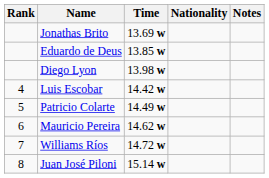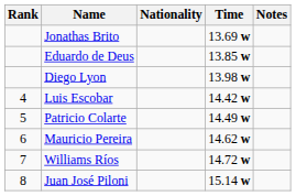columns swapped: Nationality <-> Time
